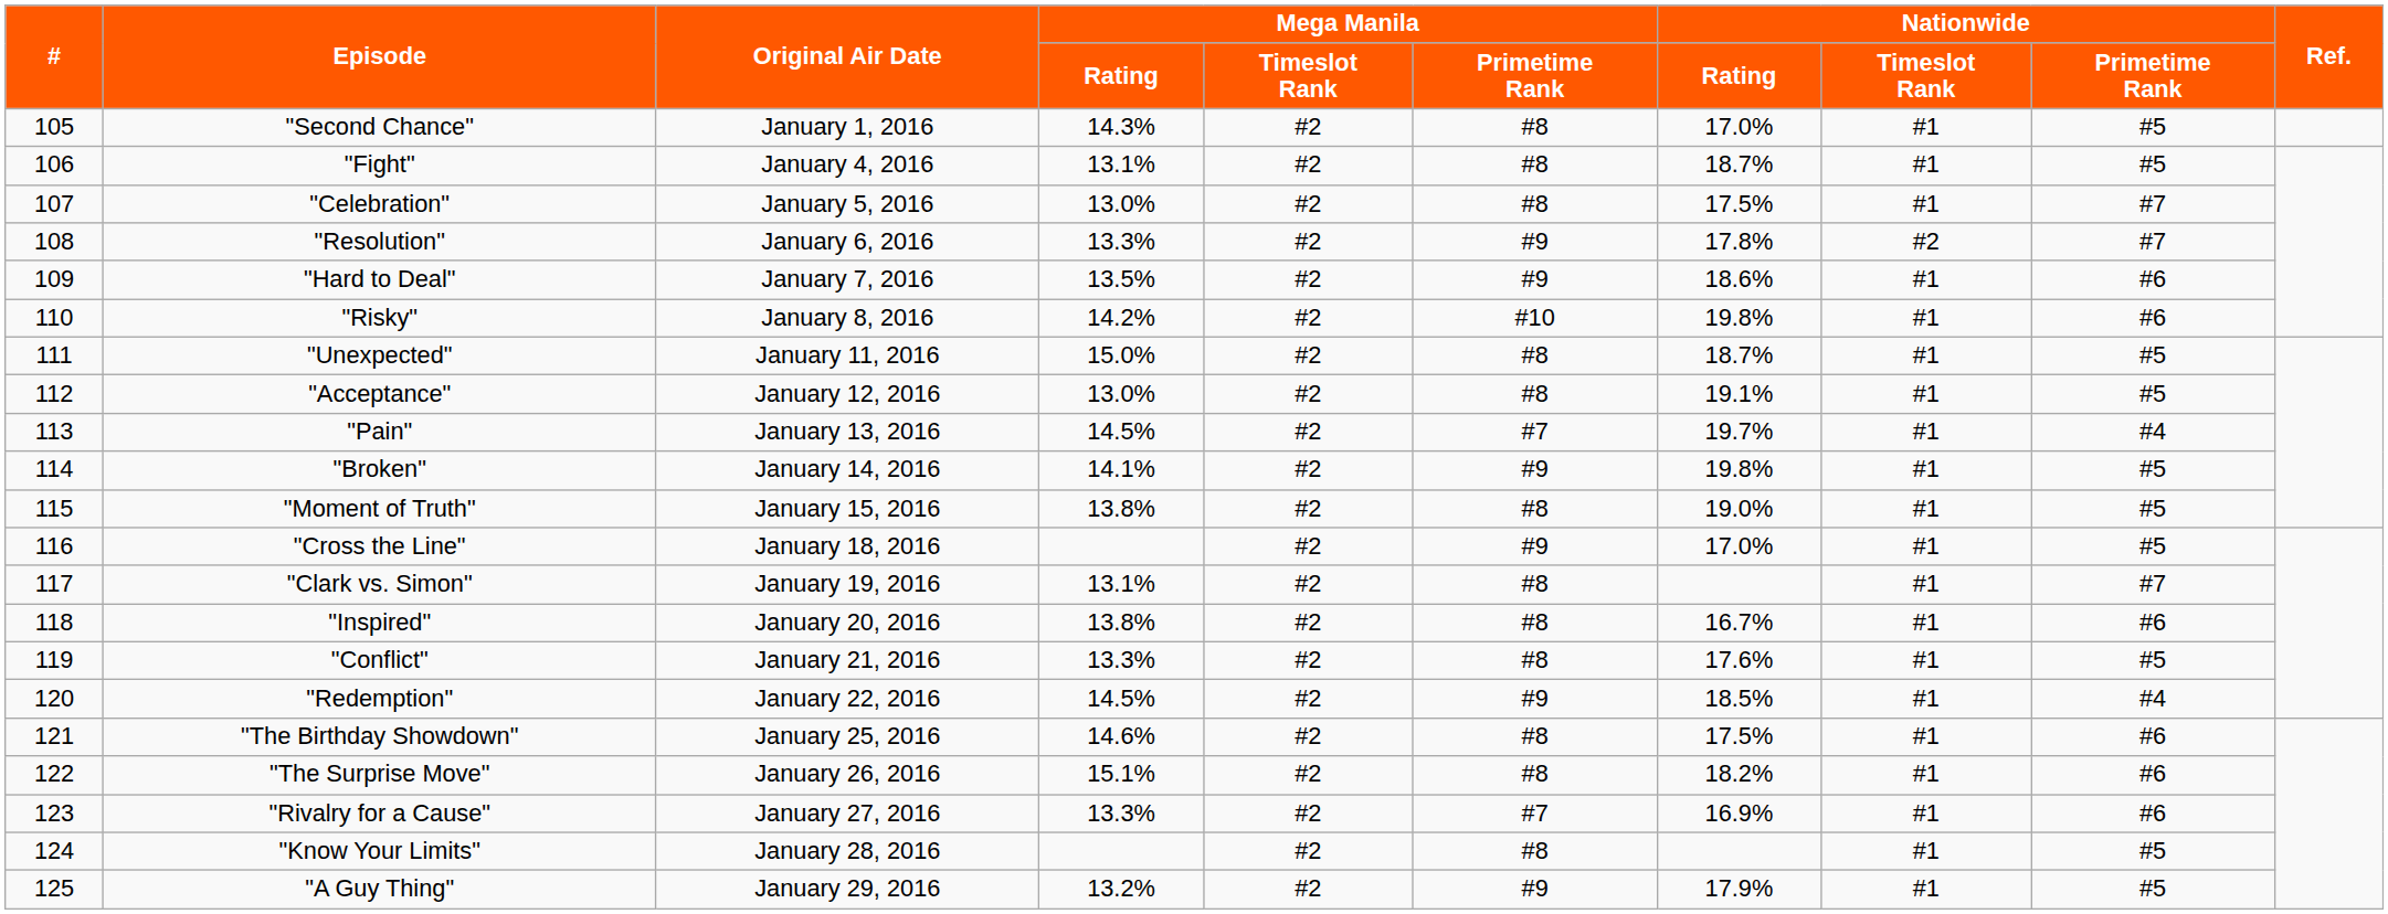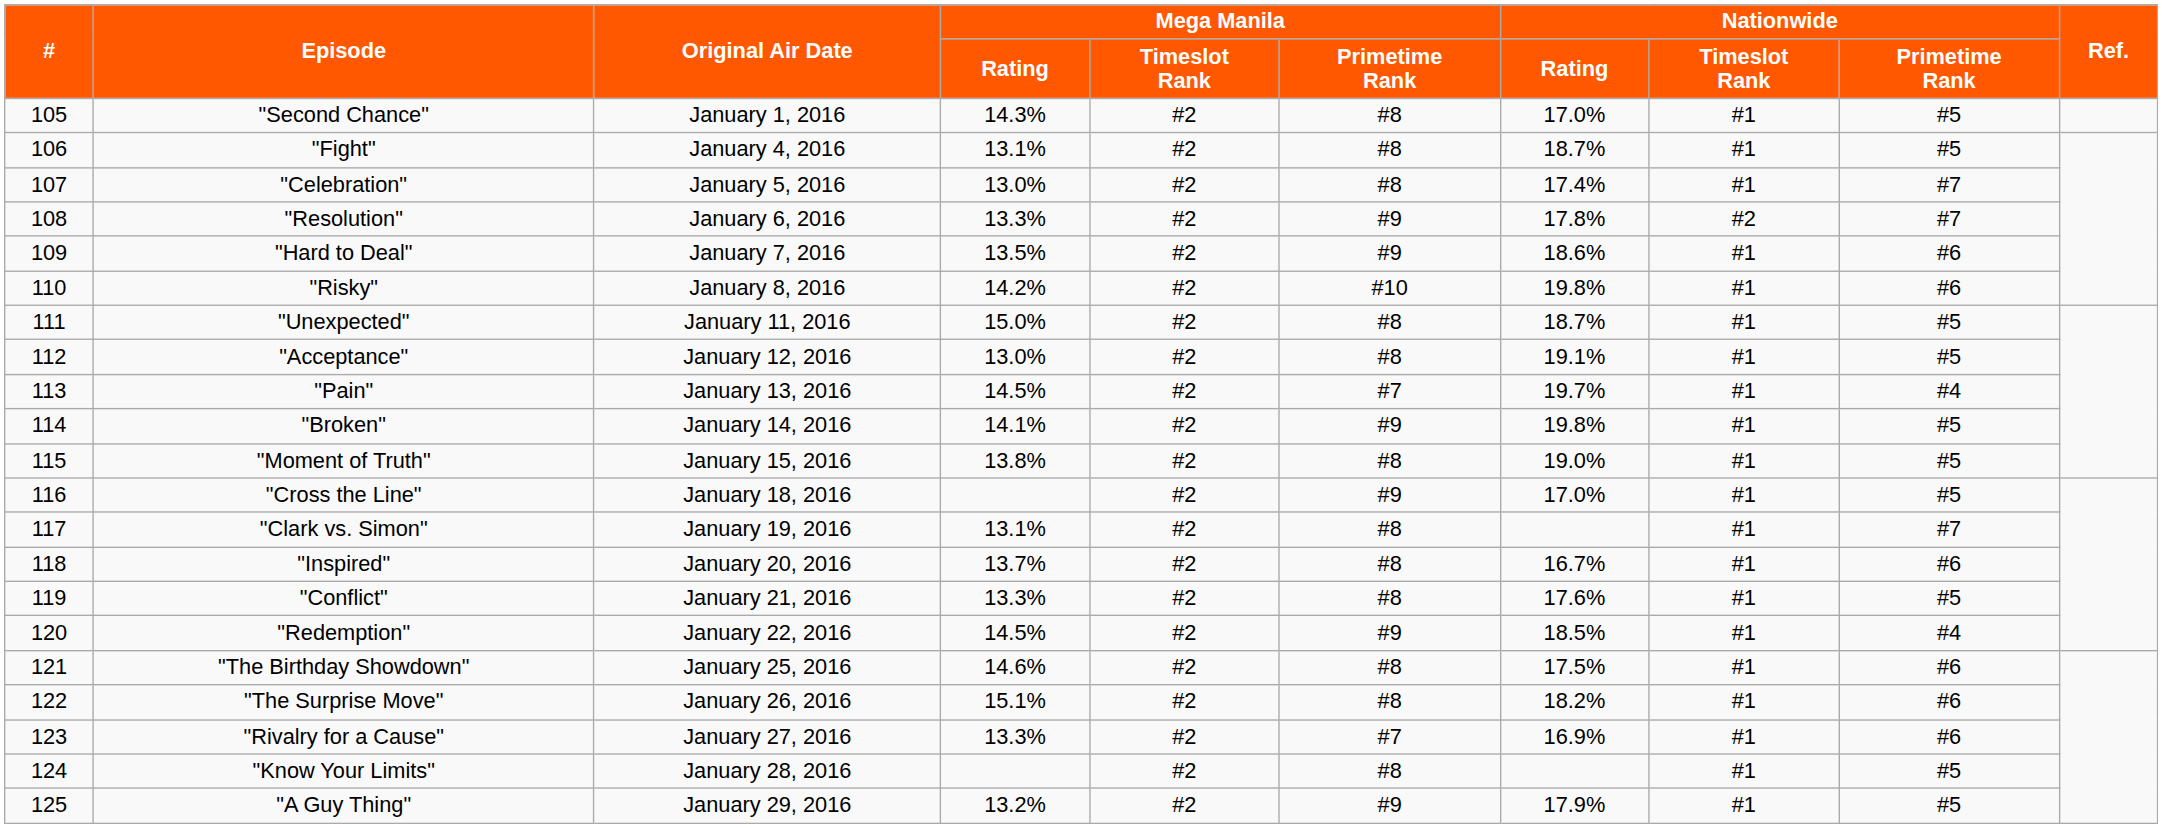"Celebration" | Nationwide / Rating: 17.5% -> 17.4%
"Inspired" | Mega Manila / Rating: 13.8% -> 13.7%
